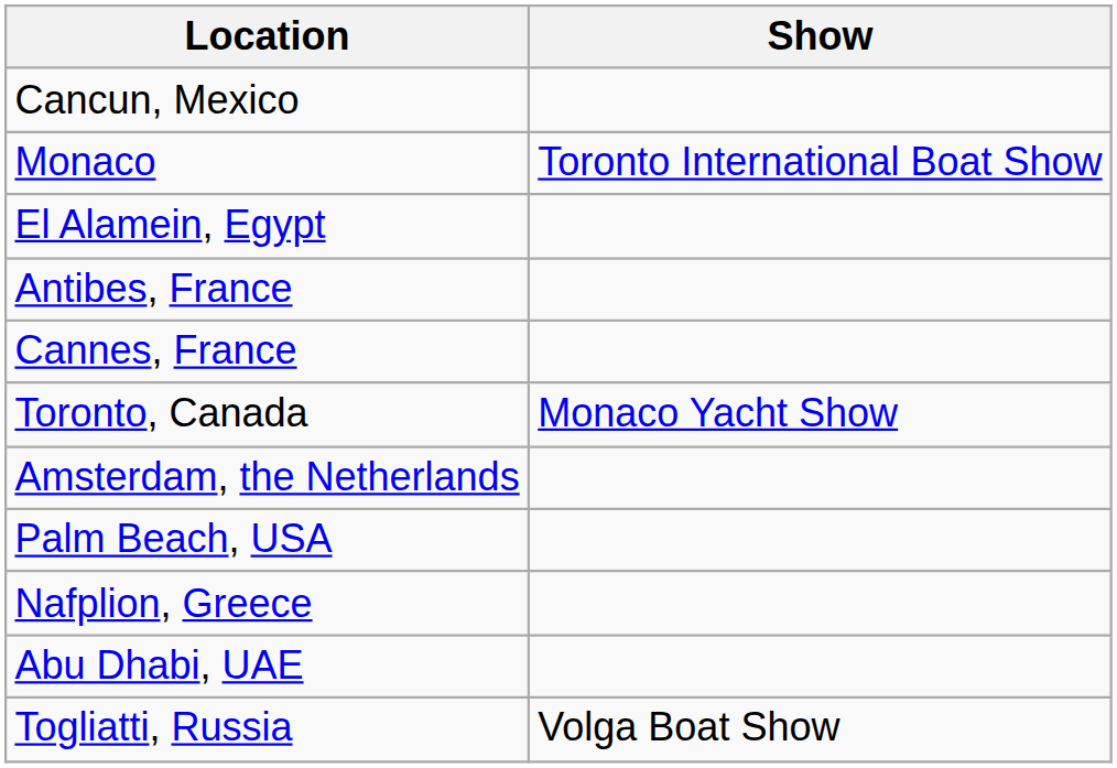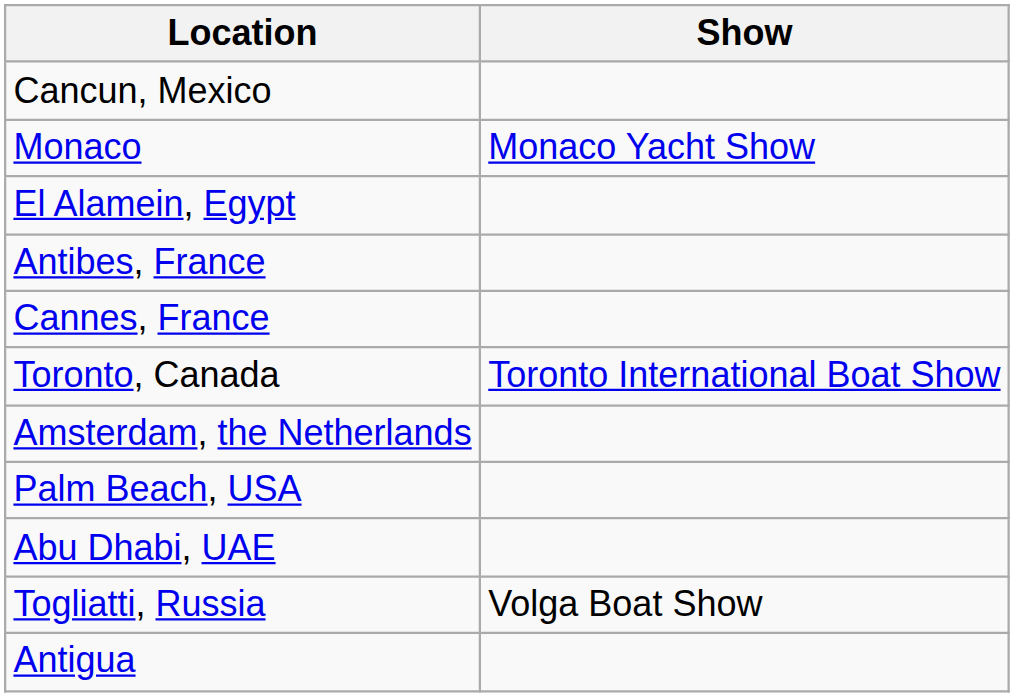Monaco | Show: Toronto International Boat Show -> Monaco Yacht Show
Toronto, Canada | Show: Monaco Yacht Show -> Toronto International Boat Show
- row: Nafplion, Greece
+ row: Antigua
